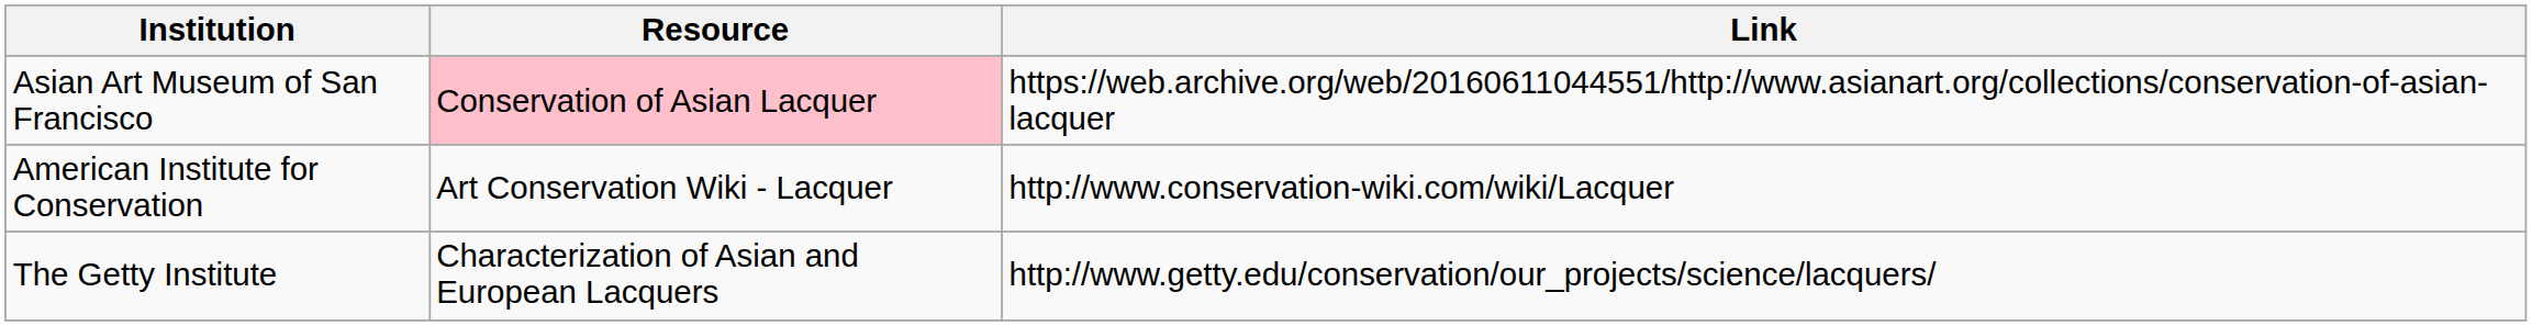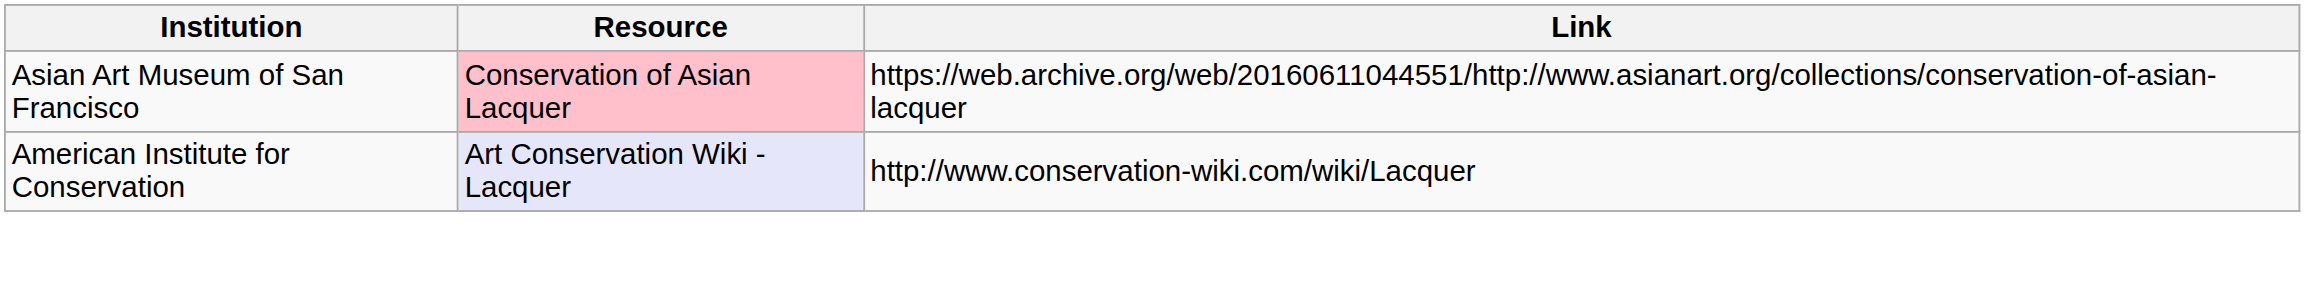American Institute for Conservation | Resource: no background -> lavender background
- row: The Getty Institute | Characterization of Asian and European Lacquers | http://www.getty.edu/conservation/our_projects/science/lacquers/
